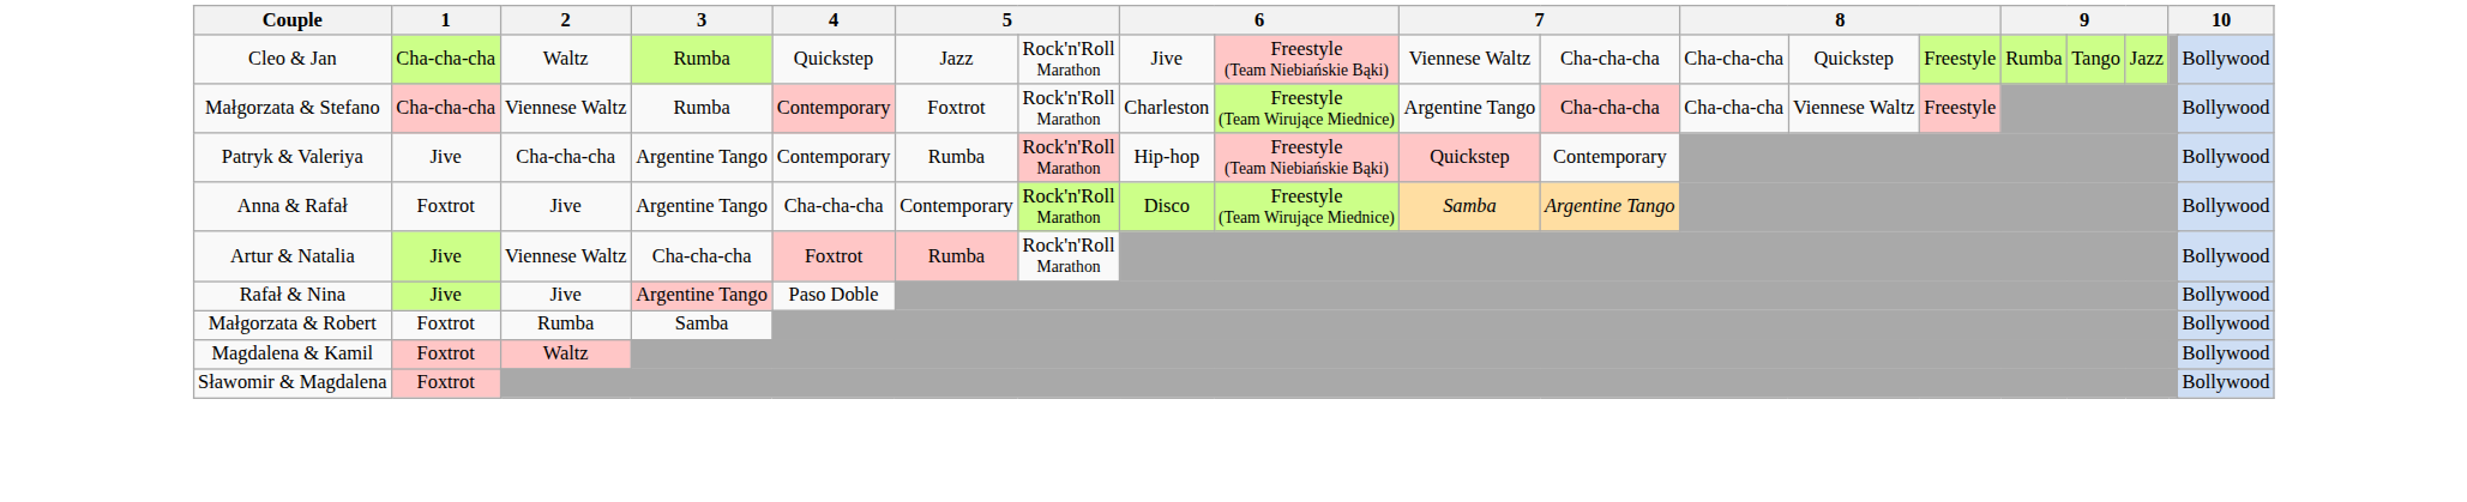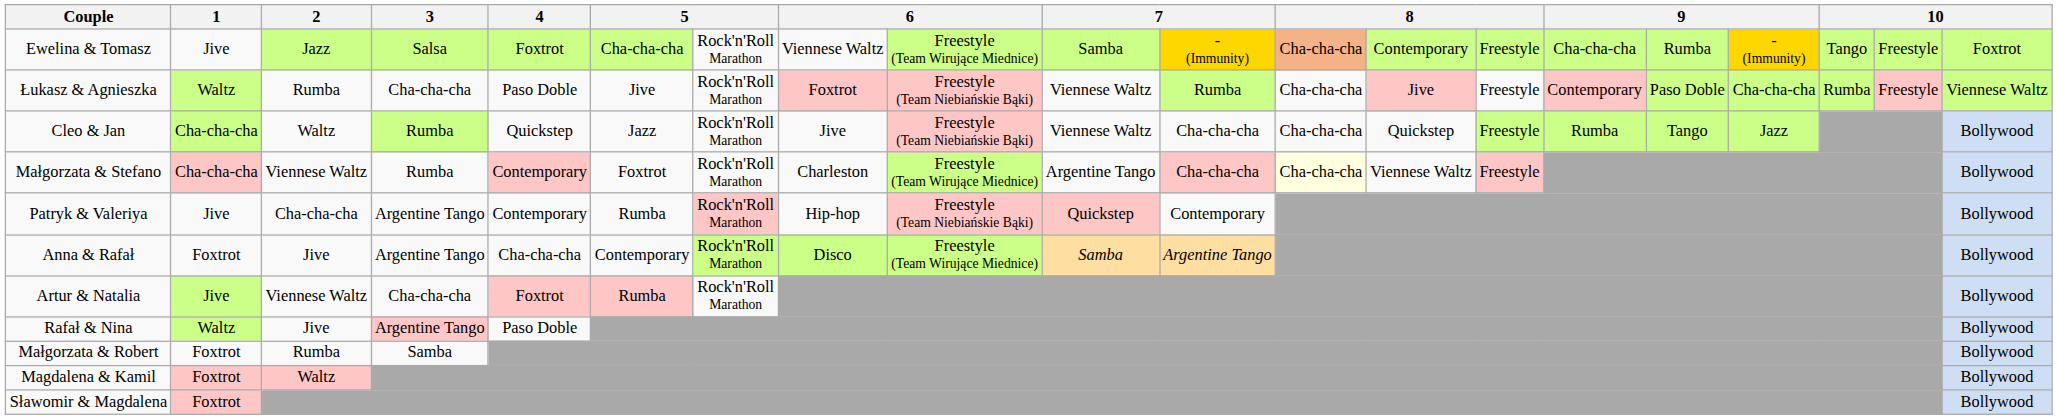+ row: Ewelina & Tomasz | Jive | Jazz | Salsa | Foxtrot | Cha-cha-cha | Rock'n'Roll Marathon | Viennese Waltz | Freestyle (Team Wirujące Miednice) | Samba | - (Immunity) | Cha-cha-cha | Contemporary | Freestyle | Cha-cha-cha | Rumba | - (Immunity) | Tango | Freestyle | Foxtrot
+ row: Łukasz & Agnieszka | Waltz | Rumba | Cha-cha-cha | Paso Doble | Jive | Rock'n'Roll Marathon | Foxtrot | Freestyle (Team Niebiańskie Bąki) | Viennese Waltz | Rumba | Cha-cha-cha | Jive | Freestyle | Contemporary | Paso Doble | Cha-cha-cha | Rumba | Freestyle | Viennese Waltz
Małgorzata & Stefano | column 12: no background -> lightyellow background
Rafał & Nina | 1: Jive -> Waltz
